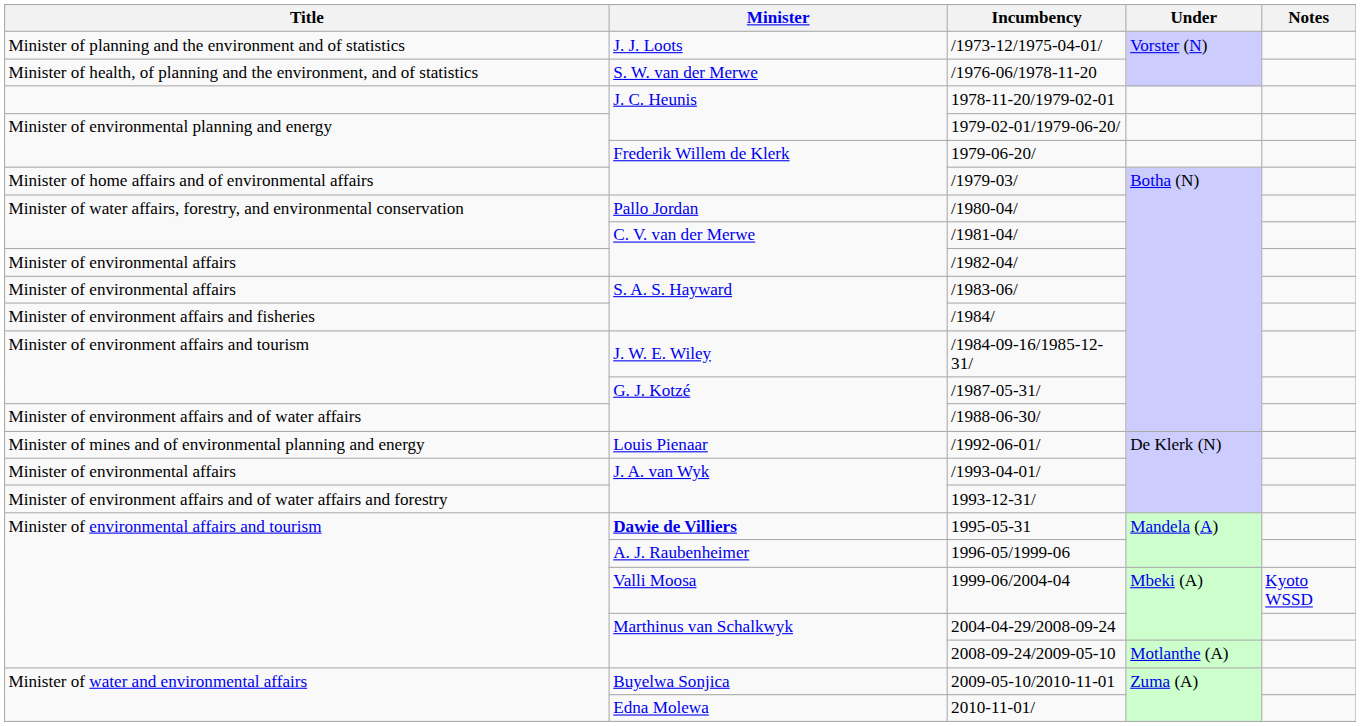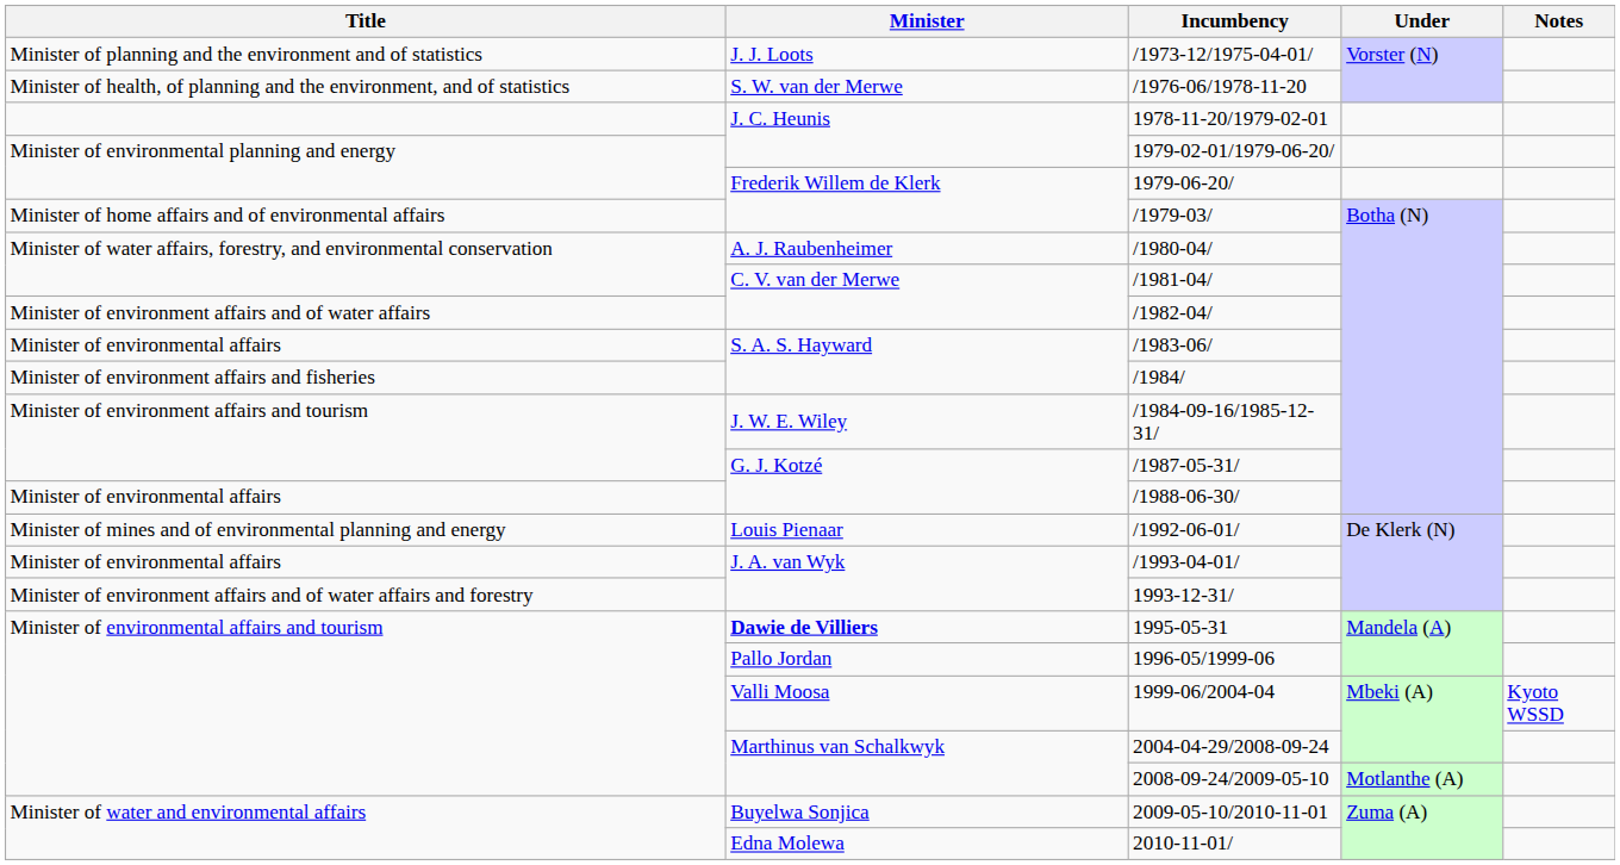/1980-04/ | Minister: Pallo Jordan -> A. J. Raubenheimer
/1982-04/ | Title: Minister of environmental affairs -> Minister of environment affairs and of water affairs
/1988-06-30/ | Title: Minister of environment affairs and of water affairs -> Minister of environmental affairs
1996-05/1999-06 | Minister: A. J. Raubenheimer -> Pallo Jordan
